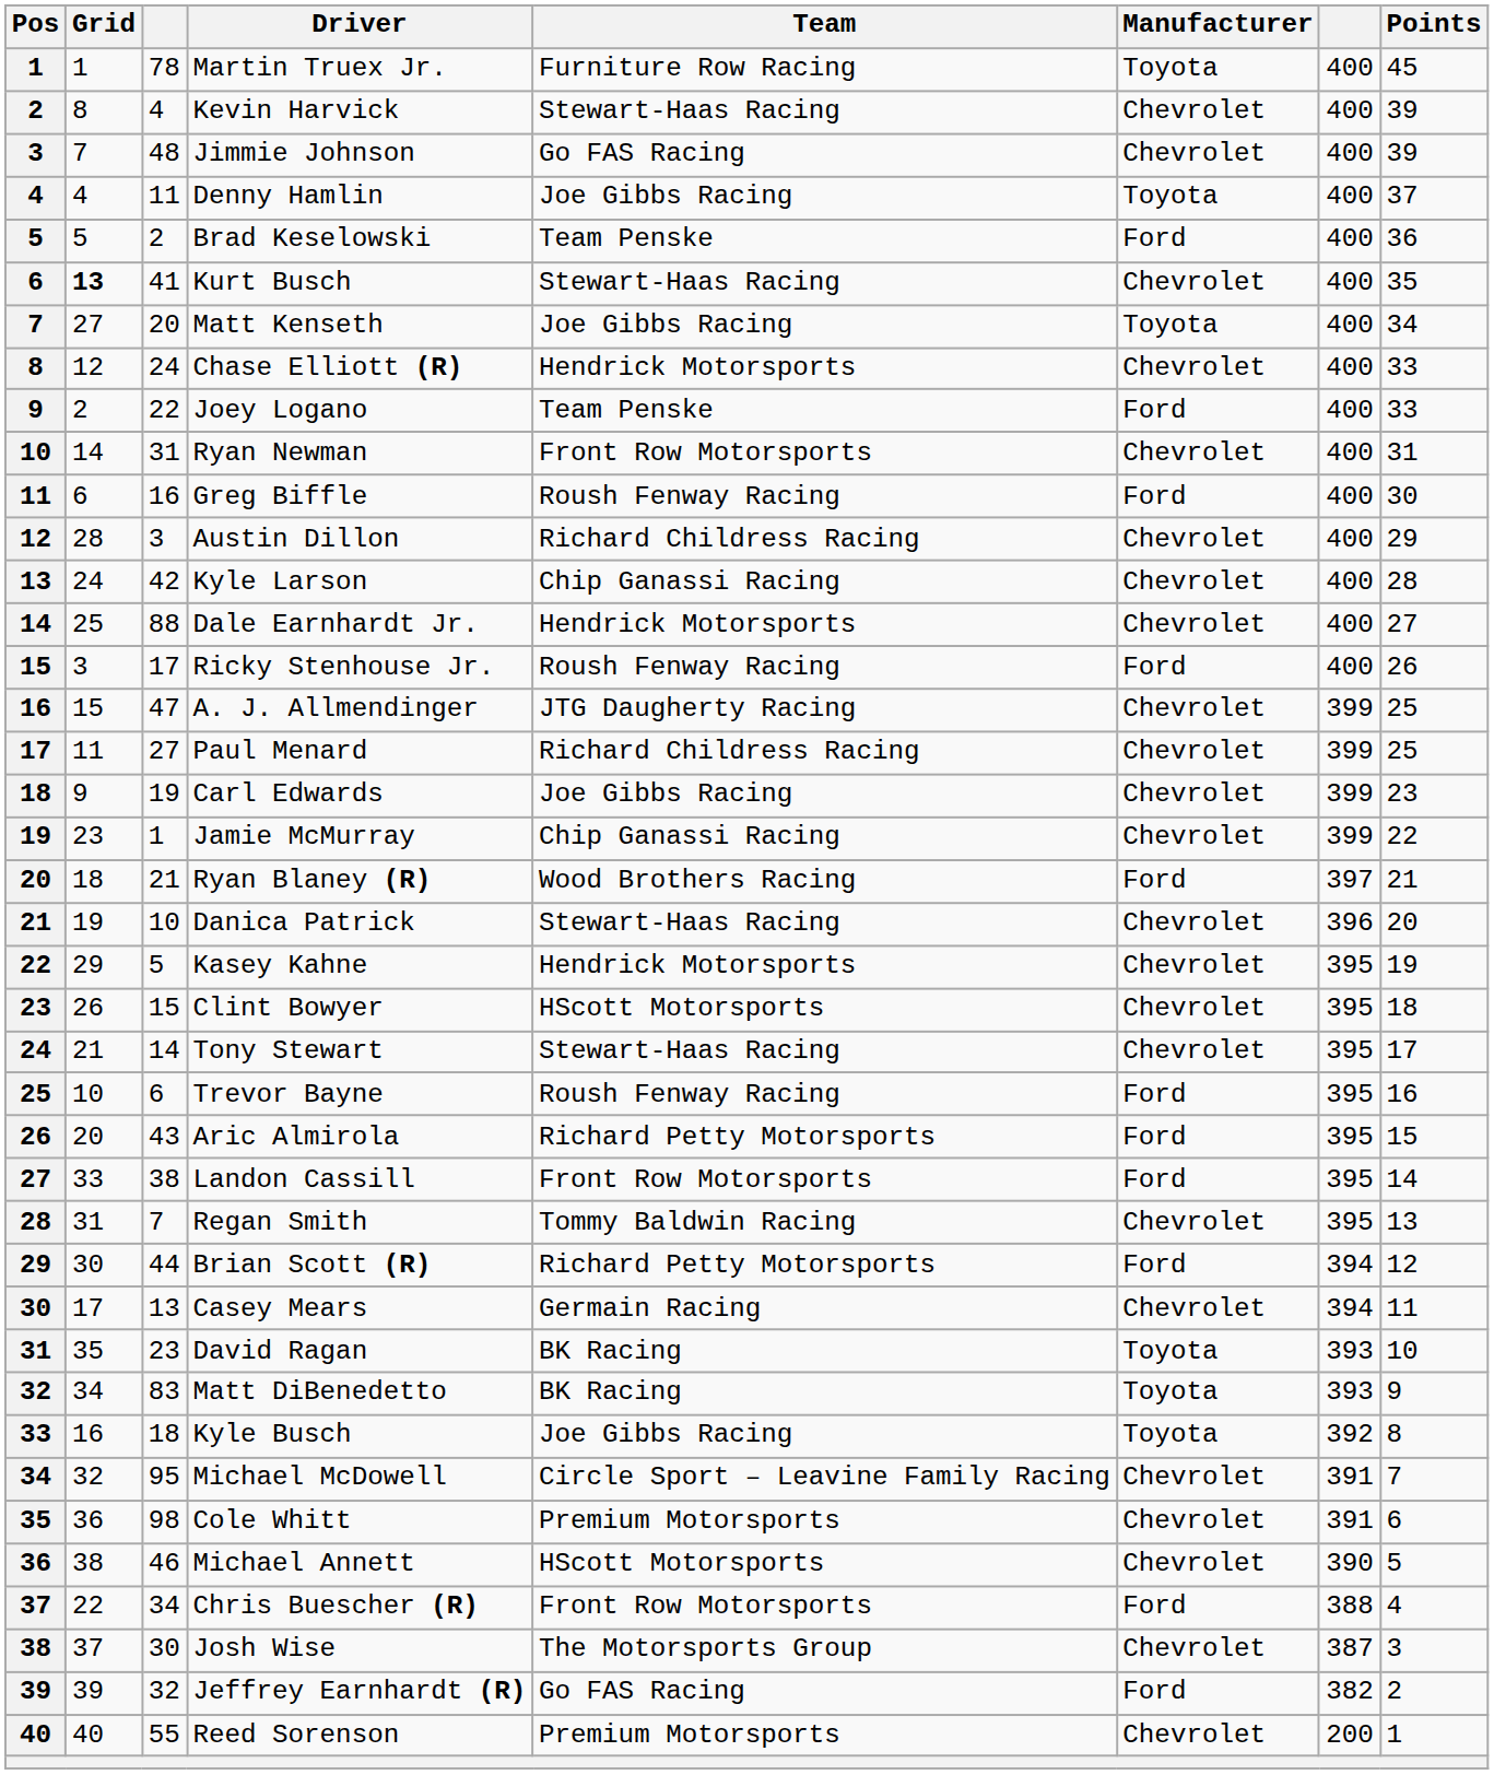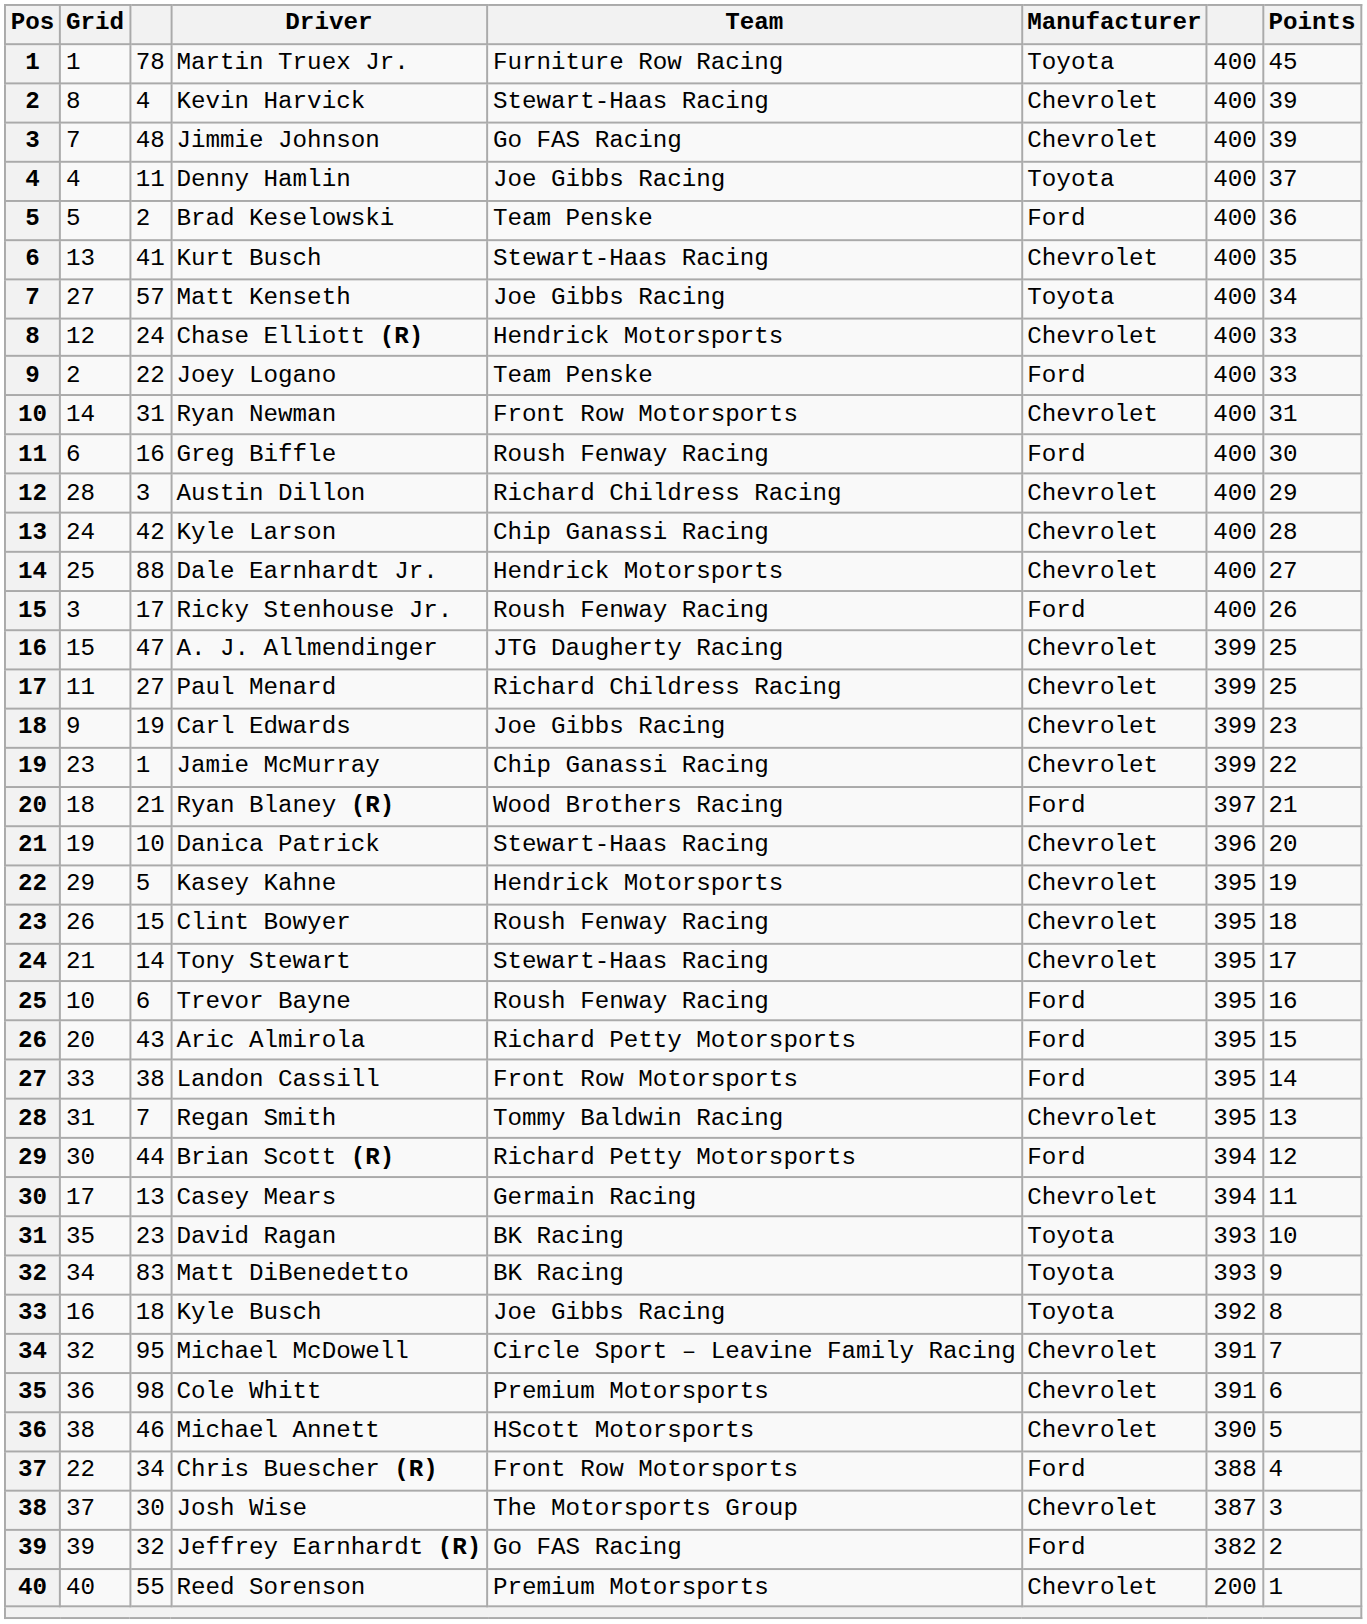Kurt Busch | Grid: bold -> normal
Matt Kenseth | column 3: 20 -> 57
Clint Bowyer | Team: HScott Motorsports -> Roush Fenway Racing
